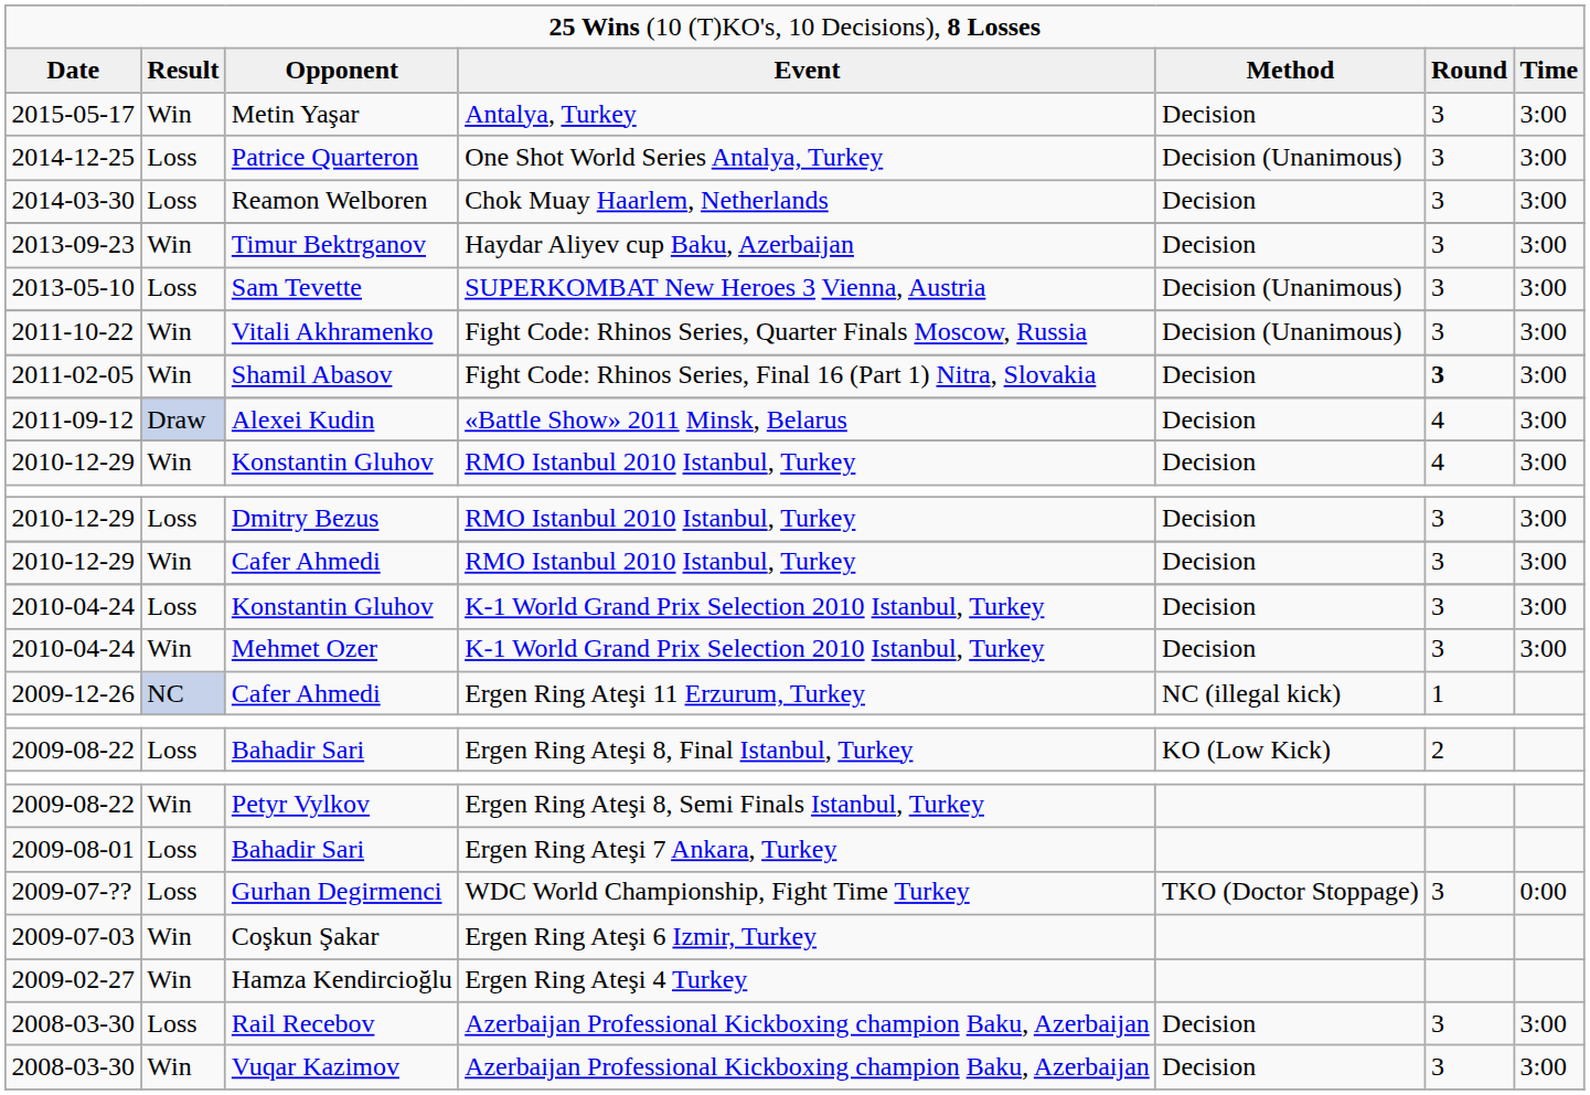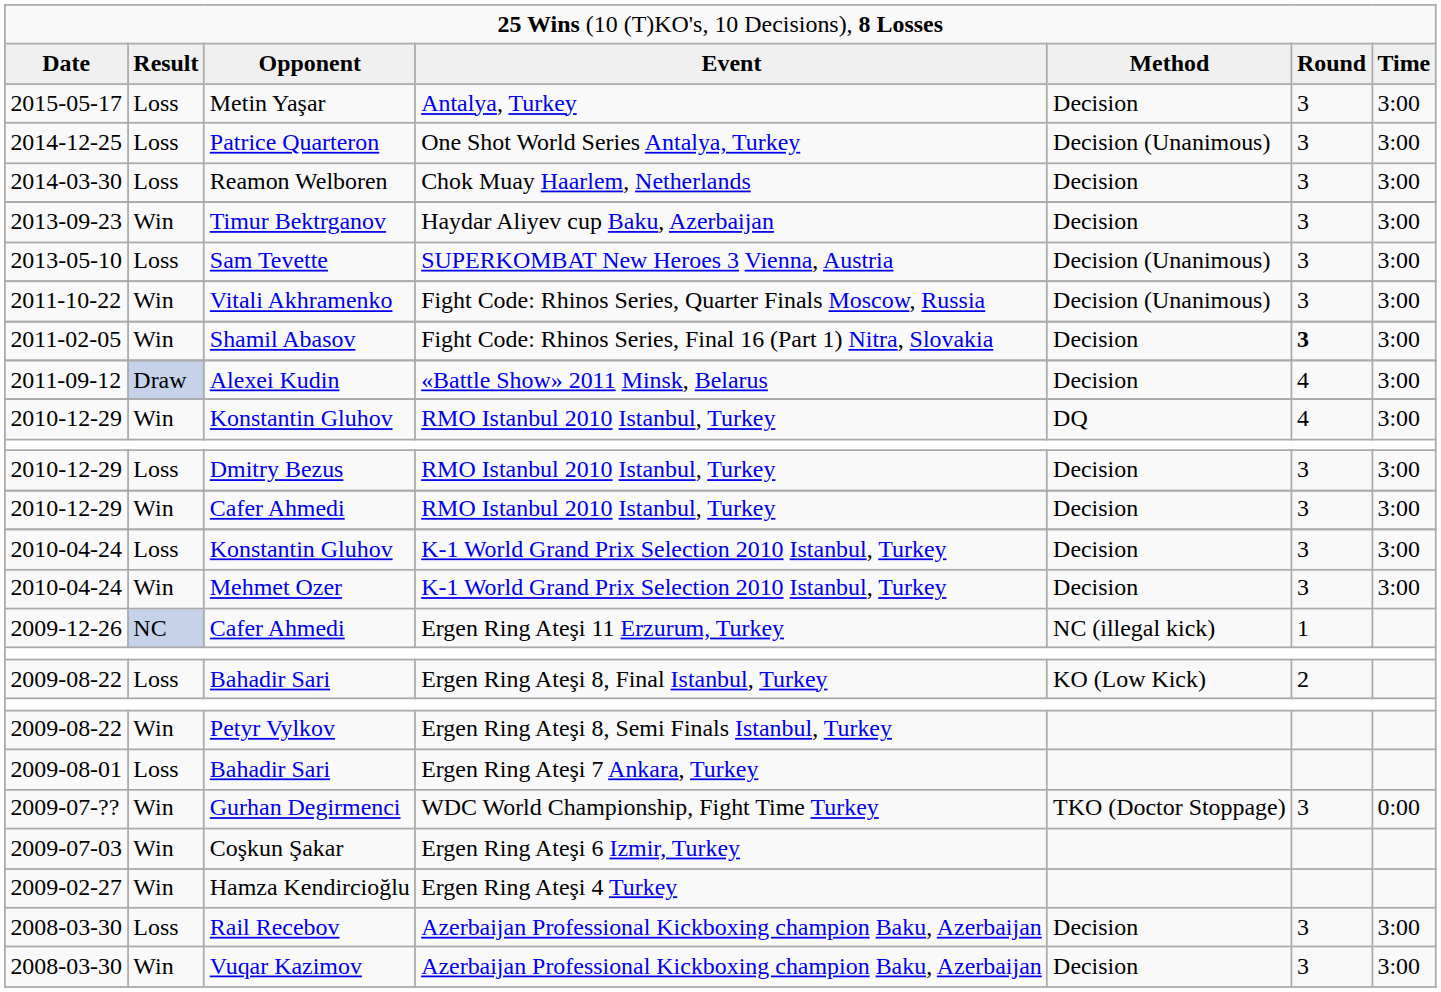Metin Yaşar | column 2: Win -> Loss
Konstantin Gluhov / RMO Istanbul 2010 Istanbul, Turkey | column 5: Decision -> DQ
Gurhan Degirmenci | column 2: Loss -> Win
